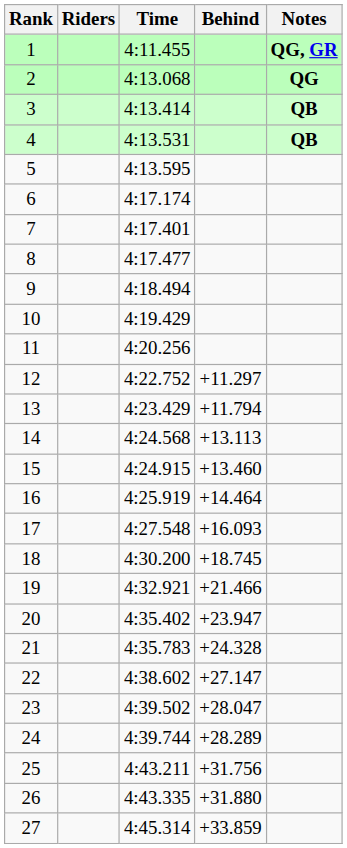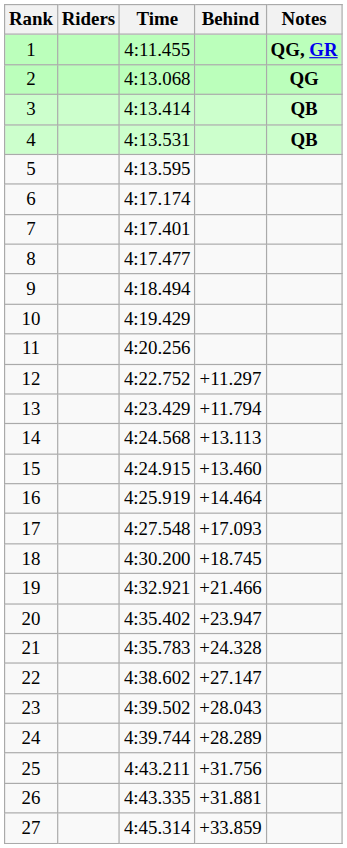17 | Behind: +16.093 -> +17.093
23 | Behind: +28.047 -> +28.043
26 | Behind: +31.880 -> +31.881
